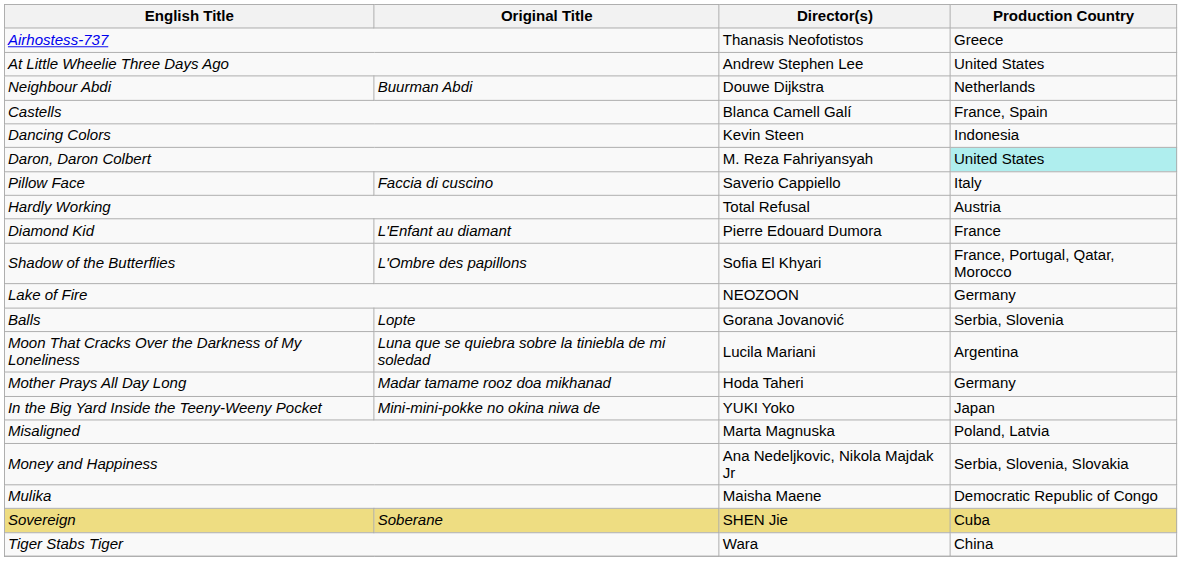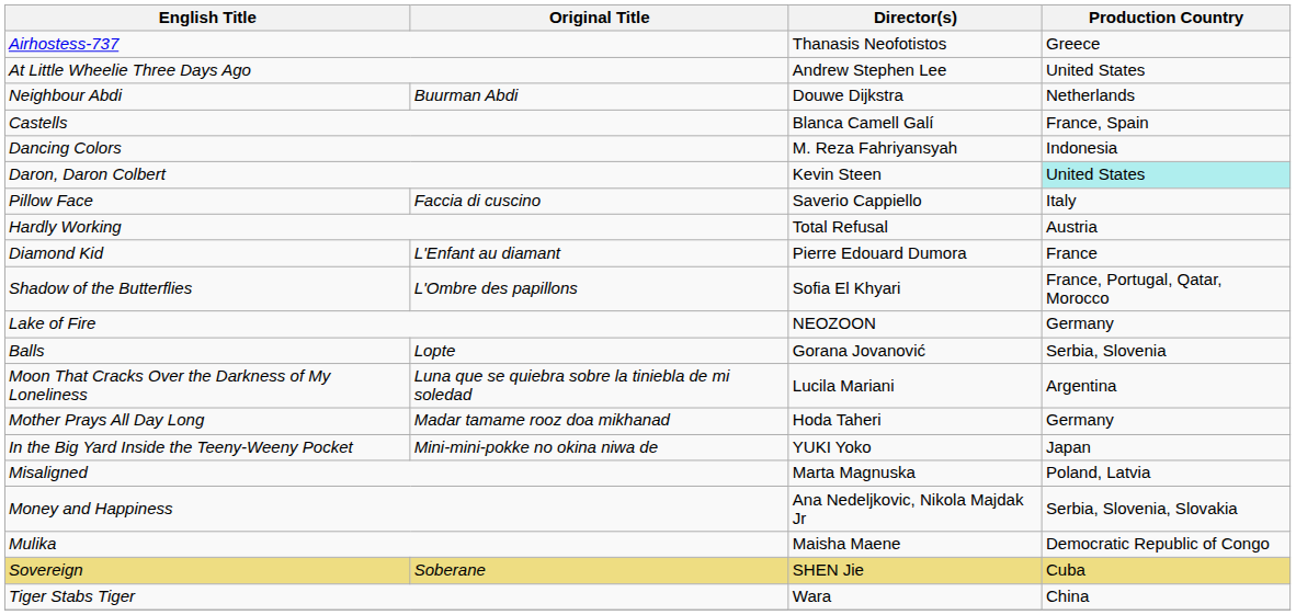Dancing Colors | Director(s): Kevin Steen -> M. Reza Fahriyansyah
Daron, Daron Colbert | Director(s): M. Reza Fahriyansyah -> Kevin Steen
